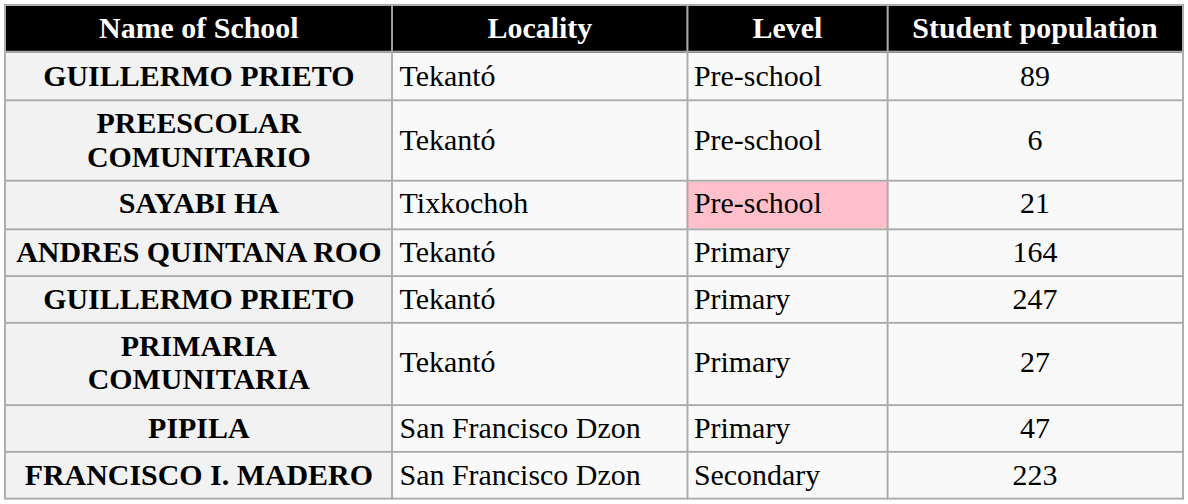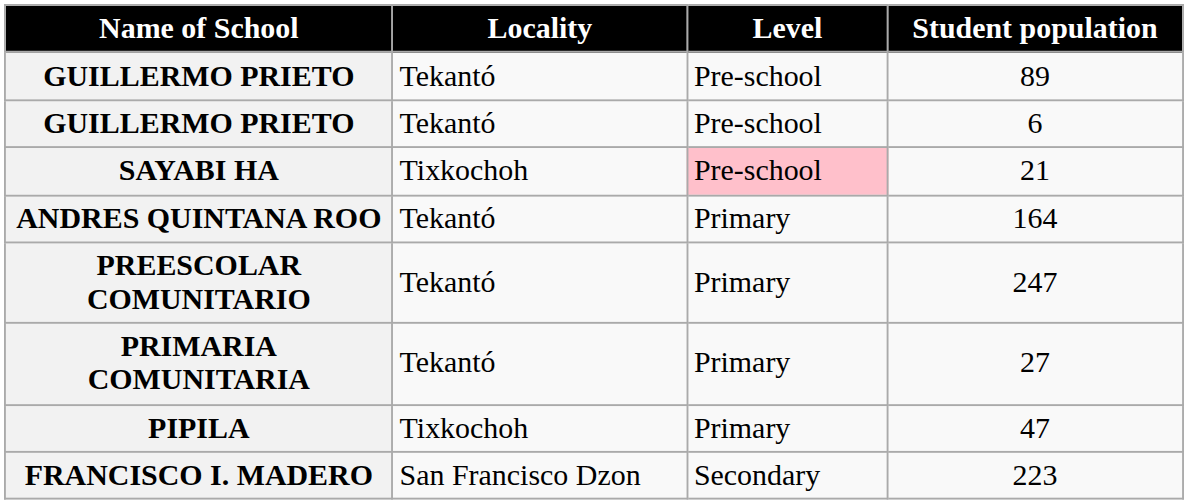6 | Name of School: PREESCOLAR COMUNITARIO -> GUILLERMO PRIETO
247 | Name of School: GUILLERMO PRIETO -> PREESCOLAR COMUNITARIO
47 | Locality: San Francisco Dzon -> Tixkochoh
